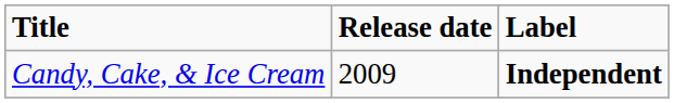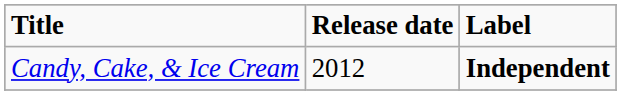Candy, Cake, & Ice Cream | Release date: 2009 -> 2012
